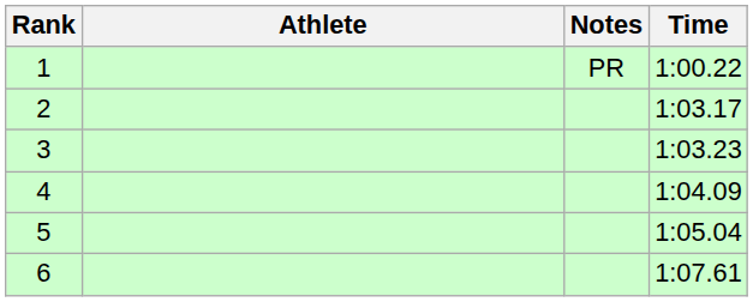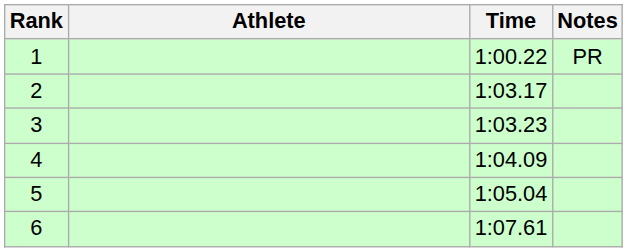columns swapped: Time <-> Notes
